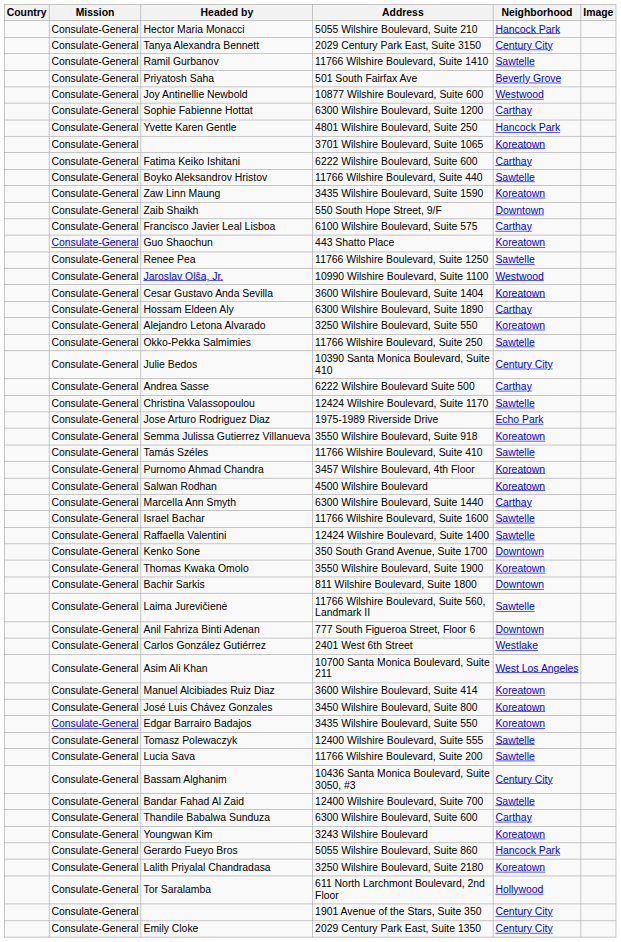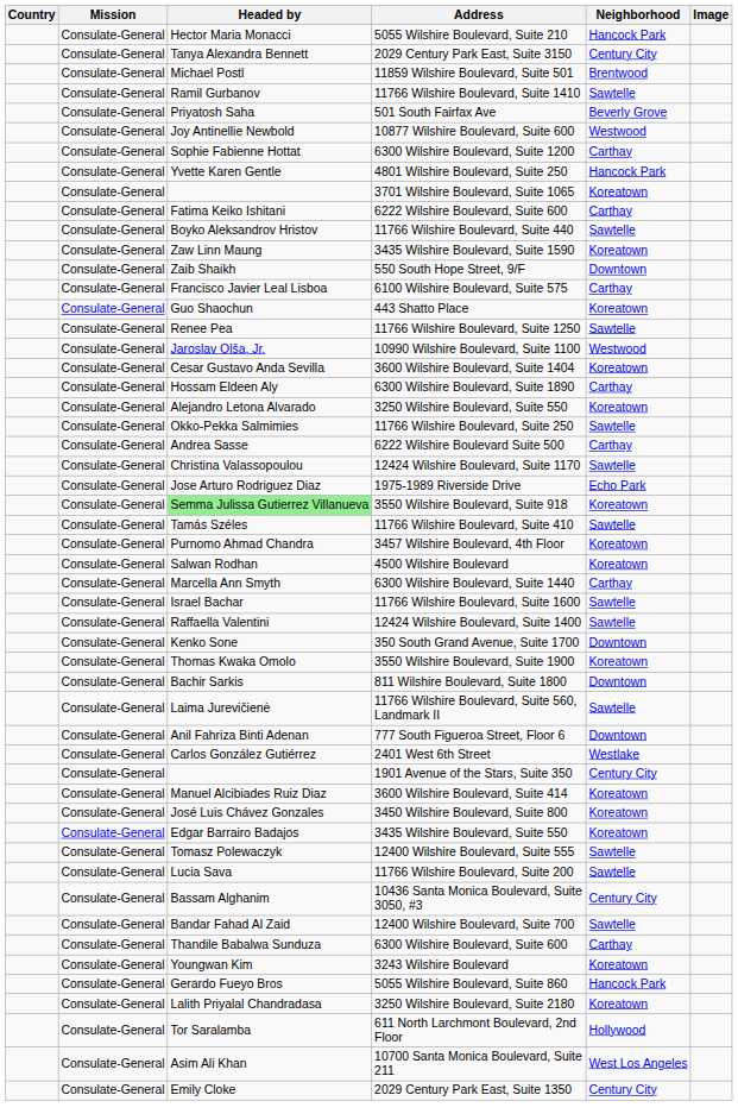+ row: Consulate-General | Michael Postl | 11859 Wilshire Boulevard, Suite 501 | Brentwood
- row: Consulate-General | Julie Bedos | 10390 Santa Monica Boulevard, Suite 410 | Century City
3550 Wilshire Boulevard, Suite 918 | Headed by: no background -> lightgreen background
rows swapped: 10700 Santa Monica Boulevard, Suite 211 <-> 1901 Avenue of the Stars, Suite 350
